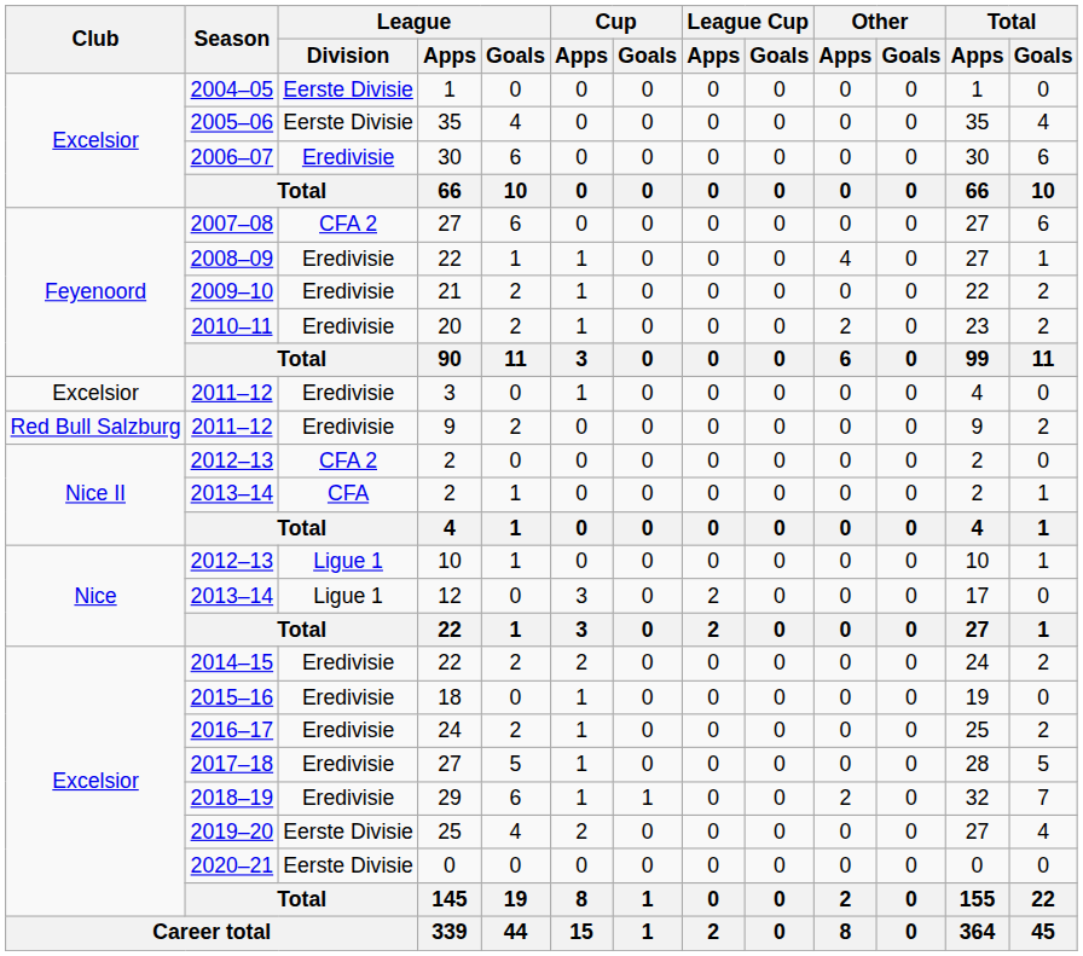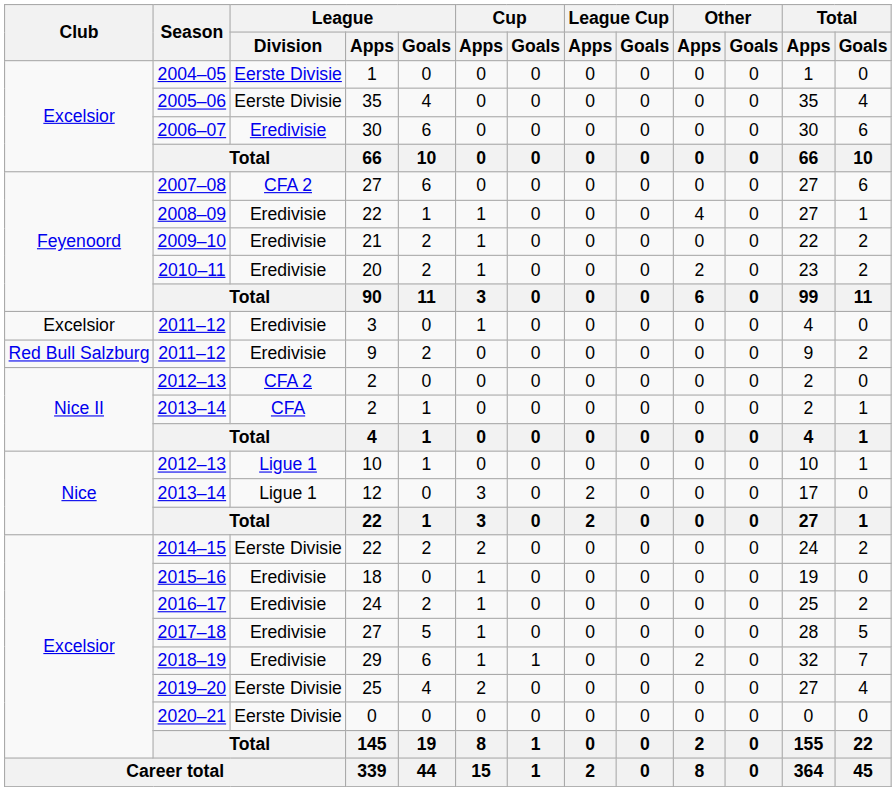2014–15 | League / Division: Eredivisie -> Eerste Divisie
